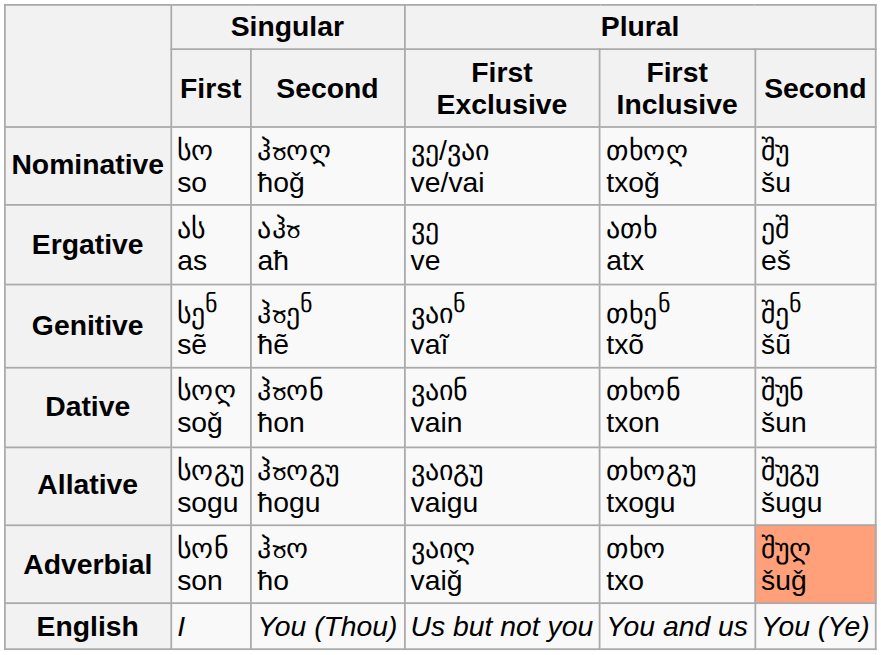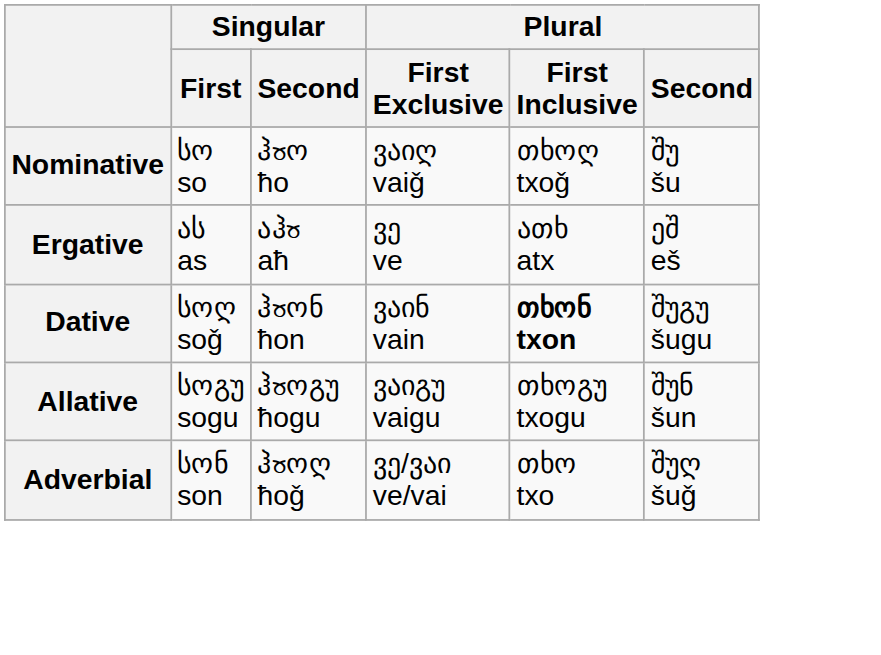Nominative | Singular / Second: ჰჾოღ ħoǧ -> ჰჾო ħo
Nominative | Plural / First Exclusive: ვე/ვაი ve/vai -> ვაიღ vaiǧ
- row: Genitive | სენ sẽ | ჰჾენ ħẽ | ვაინ vaĩ | თხენ txõ | შენ šũ
Dative | Plural / First Inclusive: normal -> bold
Dative | Plural / Second: შუნ šun -> შუგუ šugu
Allative | Plural / Second: შუგუ šugu -> შუნ šun
Adverbial | Singular / Second: ჰჾო ħo -> ჰჾოღ ħoǧ
Adverbial | Plural / First Exclusive: ვაიღ vaiǧ -> ვე/ვაი ve/vai
Adverbial | Plural / Second: lightsalmon background -> no background
- row: English | I | You (Thou) | Us but not you | You and us | You (Ye)
